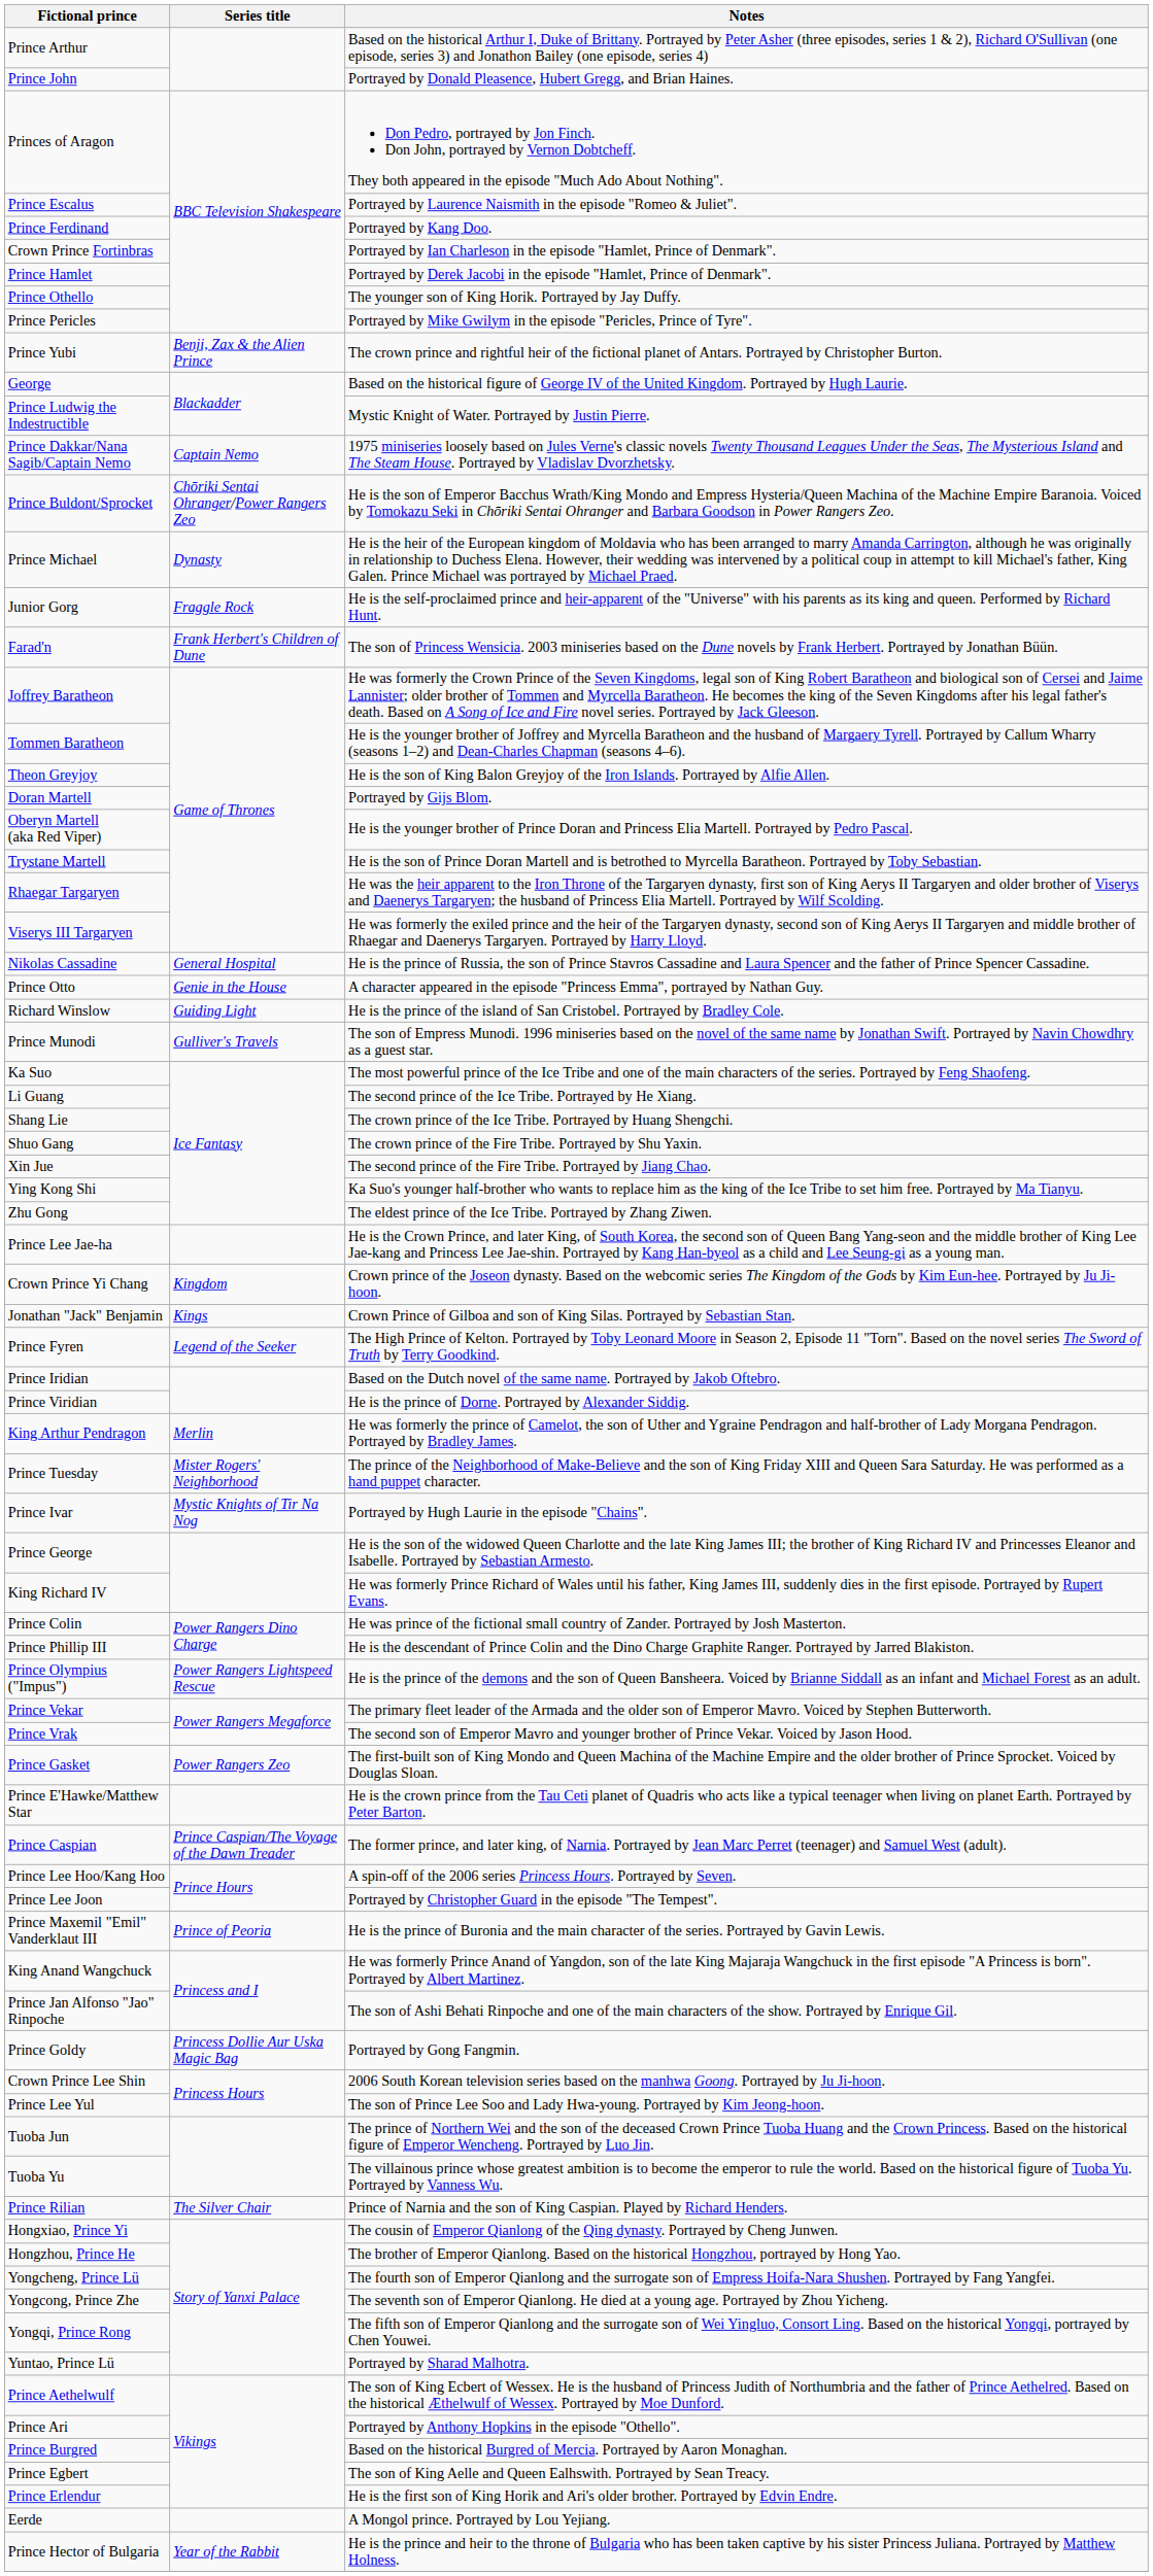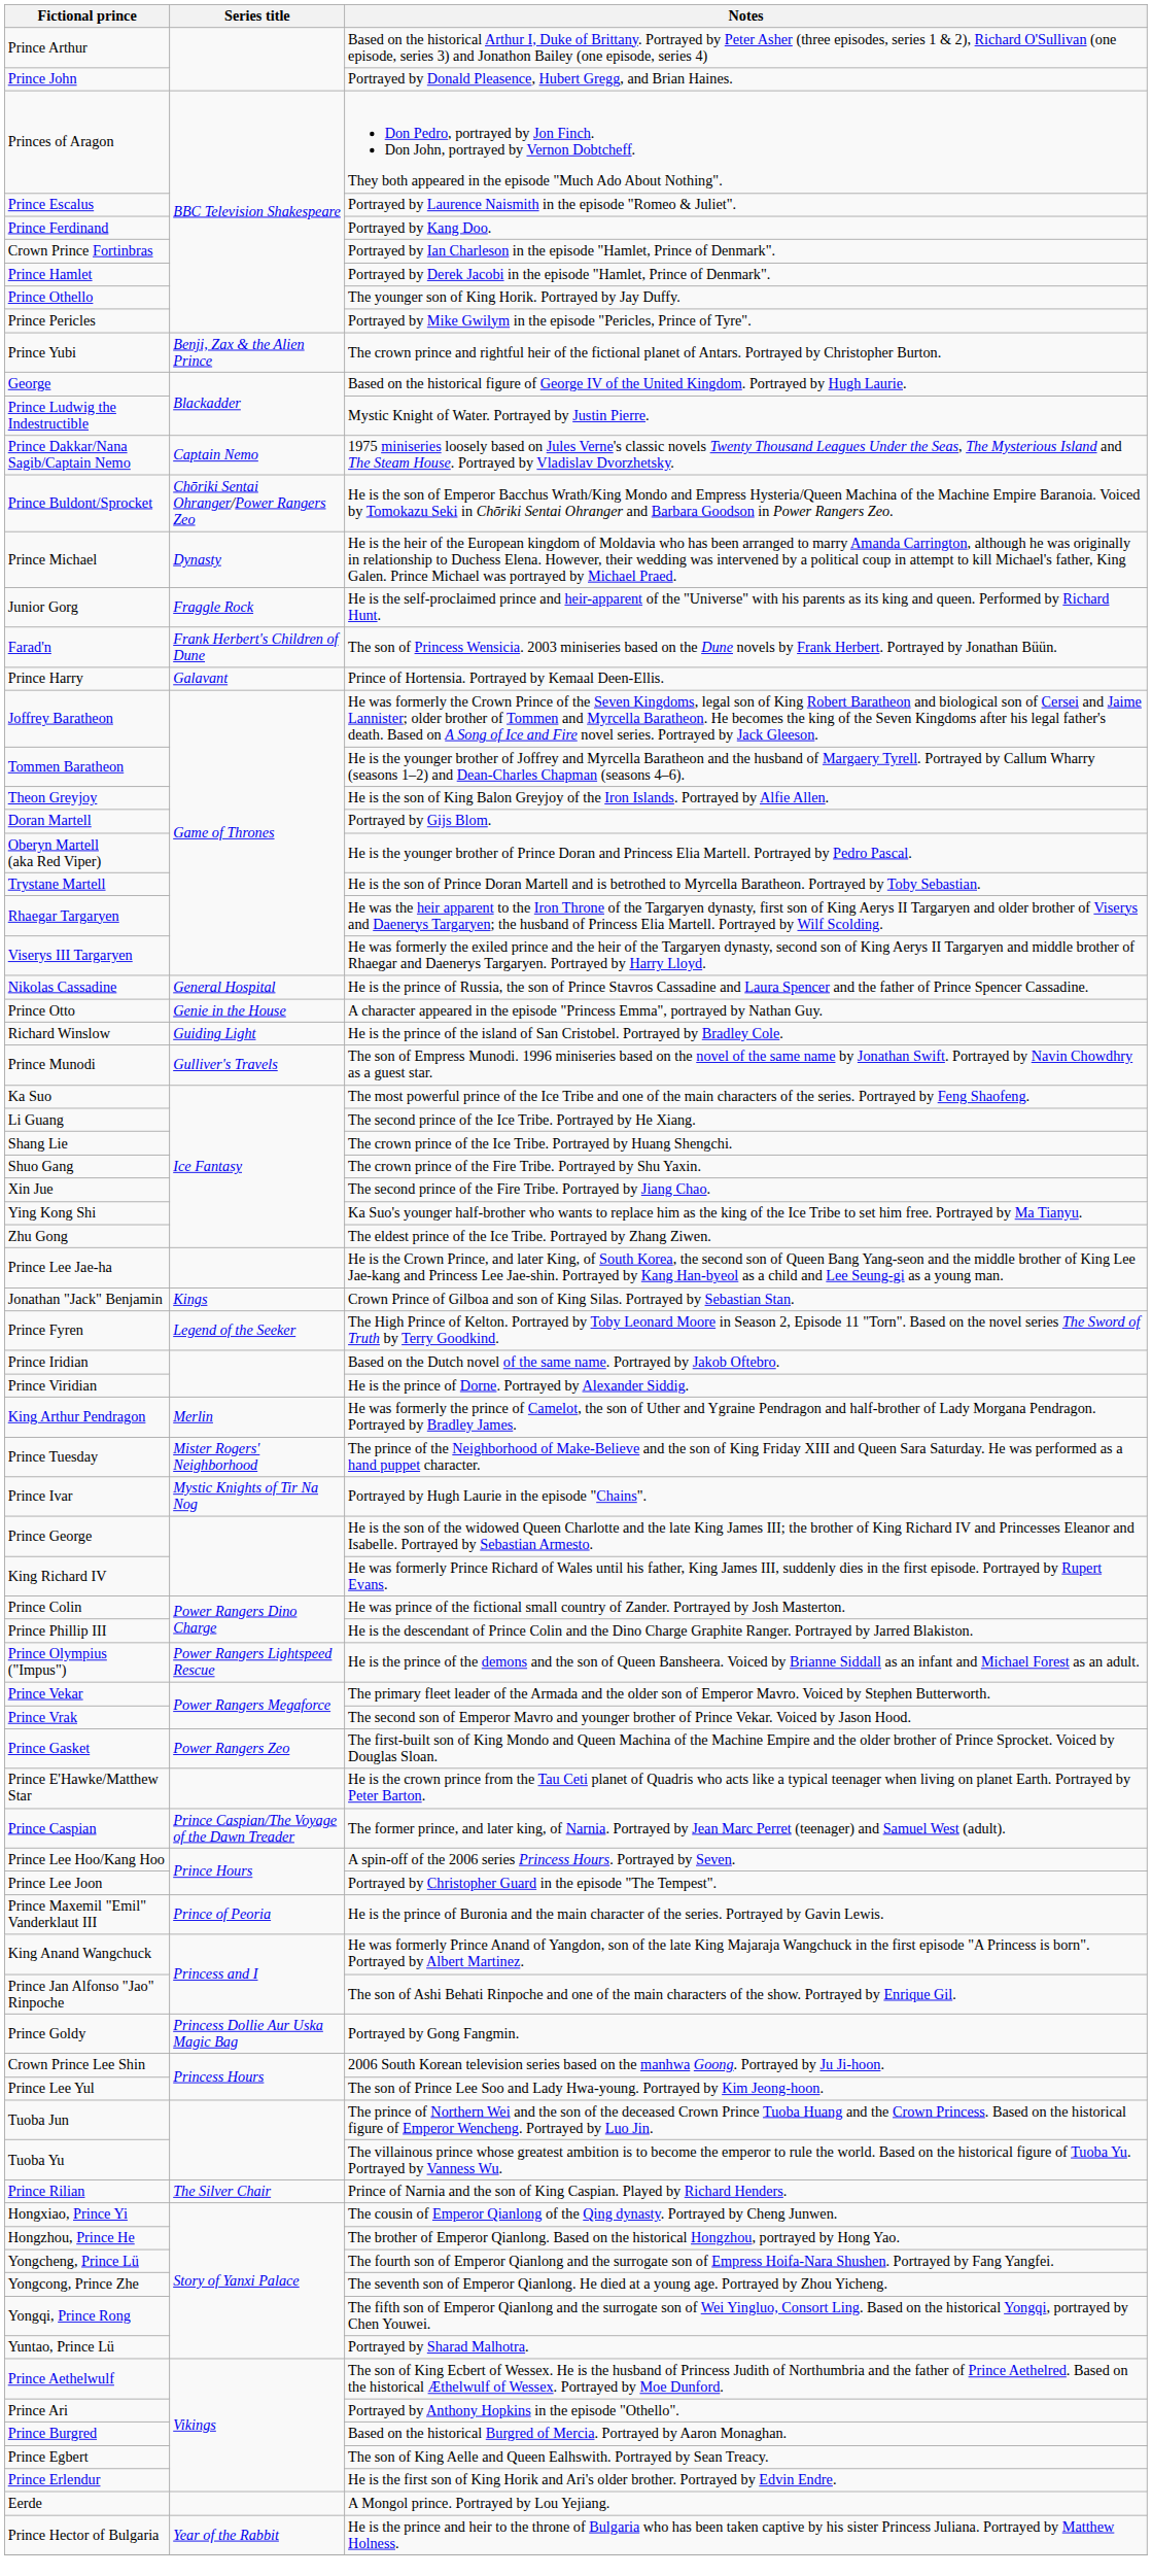+ row: Prince Harry | Galavant | Prince of Hortensia. Portrayed by Kemaal Deen-Ellis.
- row: Crown Prince Yi Chang | Kingdom | Crown prince of the Joseon dynasty. Based on the webcomic series The Kingdom of the Gods by Kim Eun-hee. Portrayed by Ju Ji-hoon.
